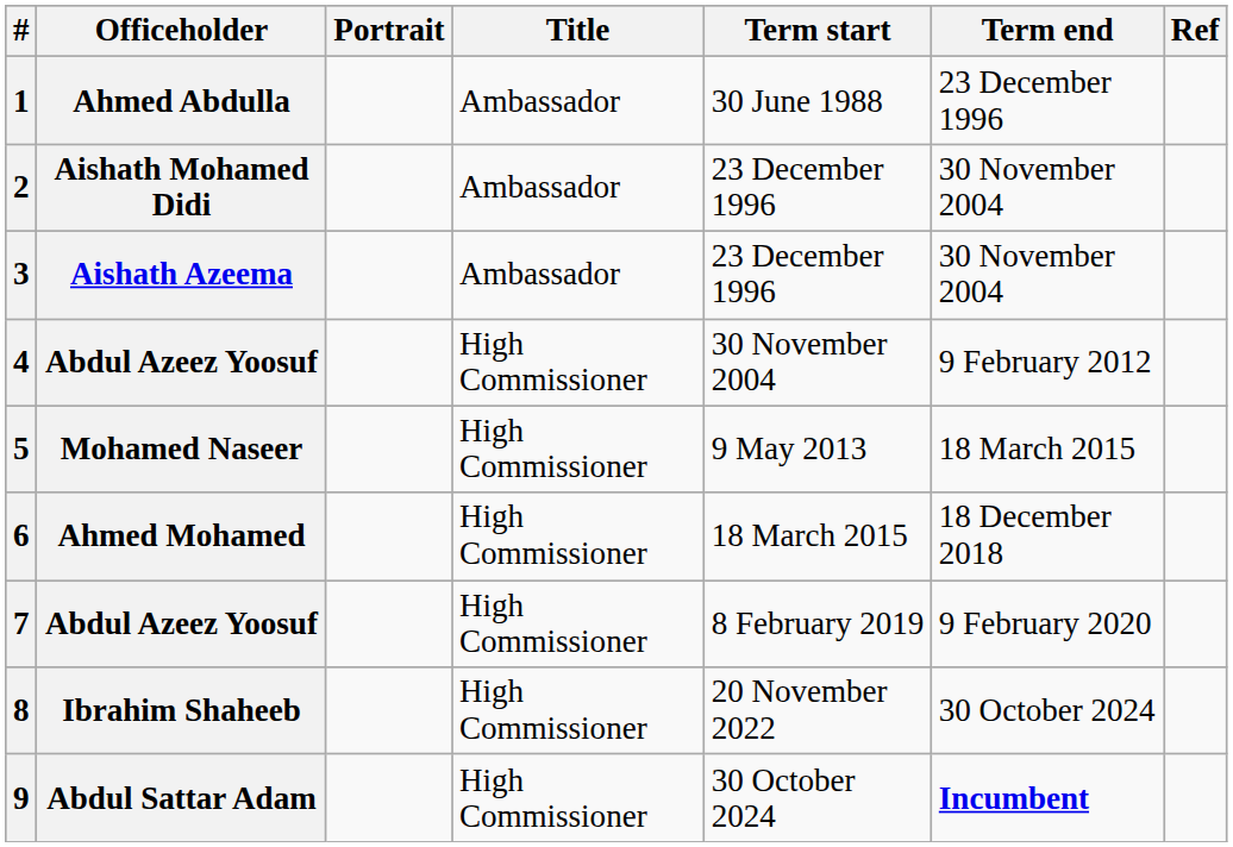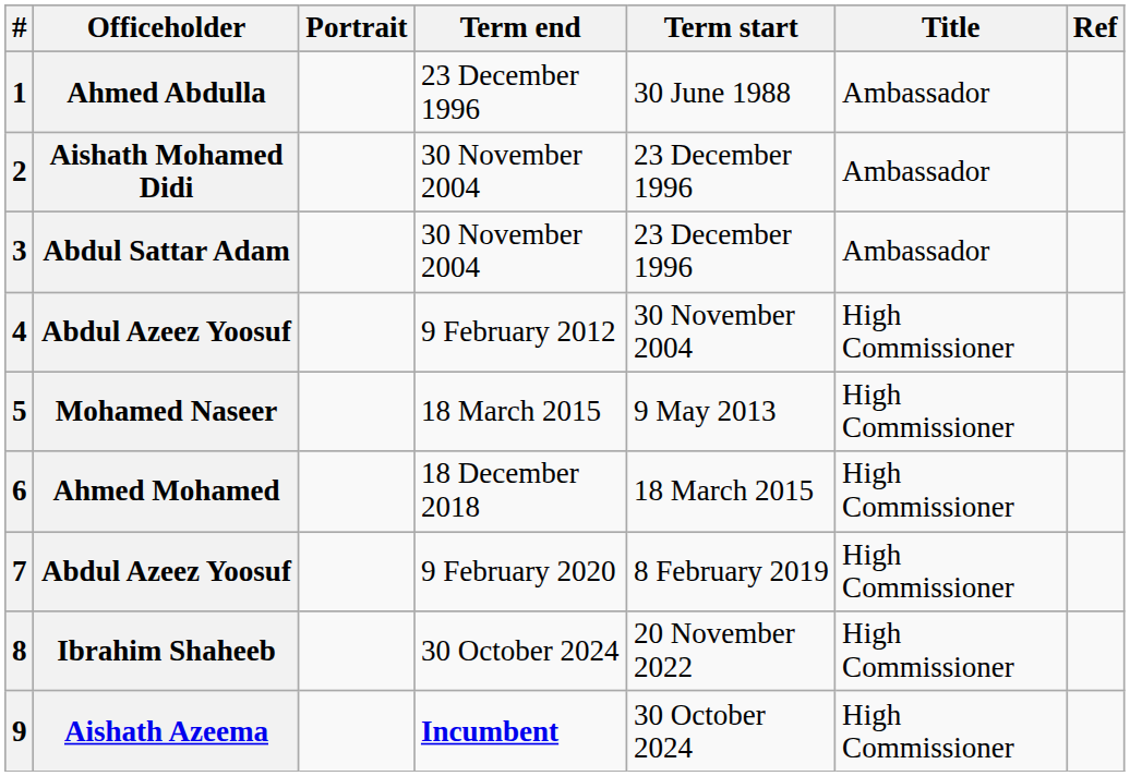columns swapped: Title <-> Term end
3 | Officeholder: Aishath Azeema -> Abdul Sattar Adam
9 | Officeholder: Abdul Sattar Adam -> Aishath Azeema
